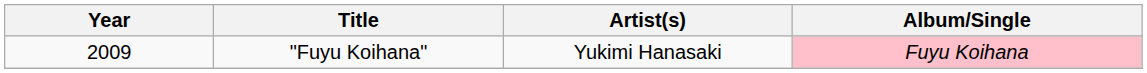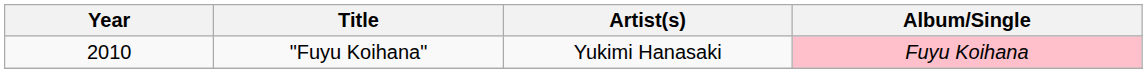"Fuyu Koihana" | Year: 2009 -> 2010
